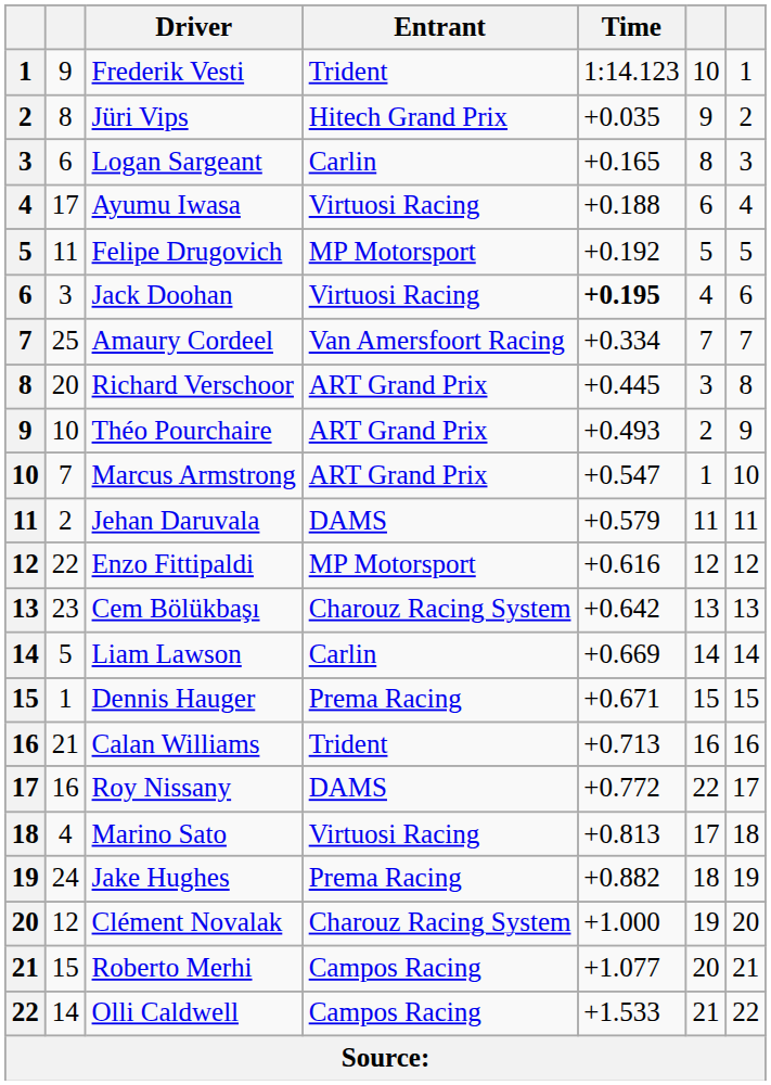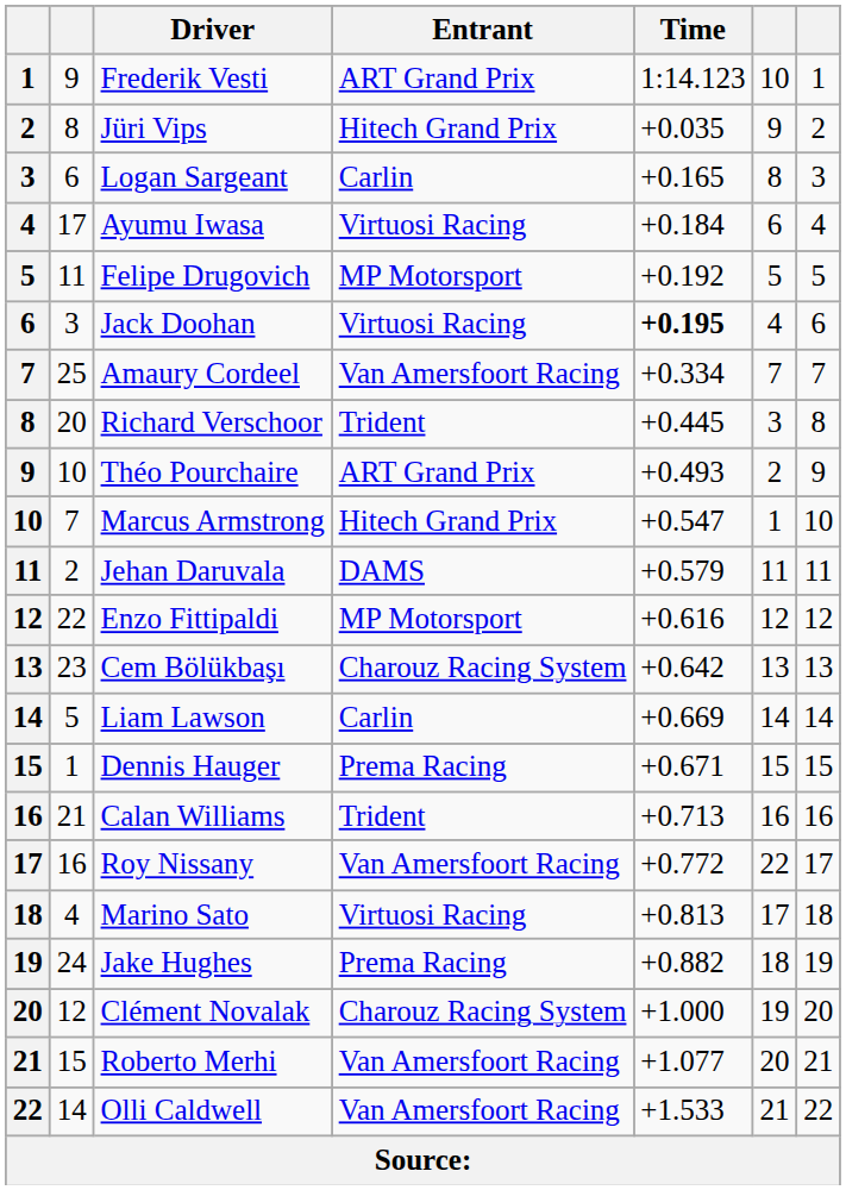Frederik Vesti | Entrant: Trident -> ART Grand Prix
Ayumu Iwasa | Time: +0.188 -> +0.184
Richard Verschoor | Entrant: ART Grand Prix -> Trident
Marcus Armstrong | Entrant: ART Grand Prix -> Hitech Grand Prix
Roy Nissany | Entrant: DAMS -> Van Amersfoort Racing
Roberto Merhi | Entrant: Campos Racing -> Van Amersfoort Racing
Olli Caldwell | Entrant: Campos Racing -> Van Amersfoort Racing
